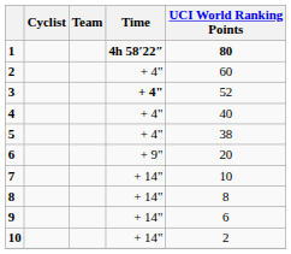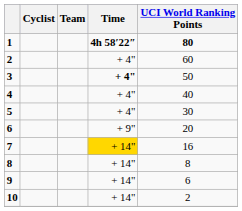3 | UCI World Ranking Points: 52 -> 50
5 | UCI World Ranking Points: 38 -> 30
7 | Time: no background -> gold background
7 | UCI World Ranking Points: 10 -> 16
